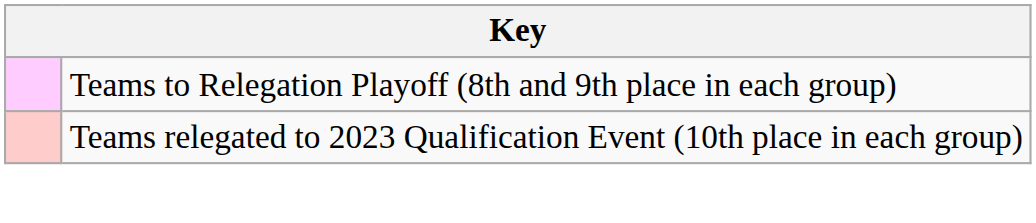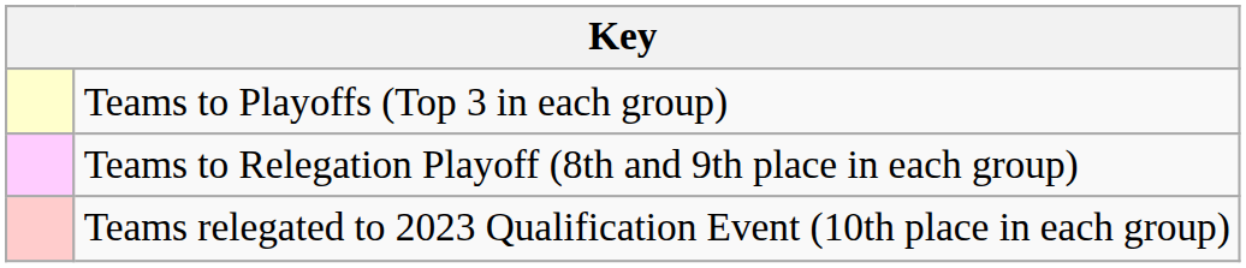+ row: Teams to Playoffs (Top 3 in each group)
